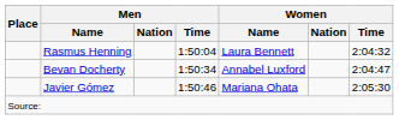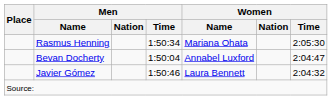Rasmus Henning | Men / Time: 1:50:04 -> 1:50:34
Rasmus Henning | Women / Name: Laura Bennett -> Mariana Ohata
Rasmus Henning | Women / Time: 2:04:32 -> 2:05:30
Bevan Docherty | Men / Time: 1:50:34 -> 1:50:04
Javier Gómez | Women / Name: Mariana Ohata -> Laura Bennett
Javier Gómez | Women / Time: 2:05:30 -> 2:04:32
